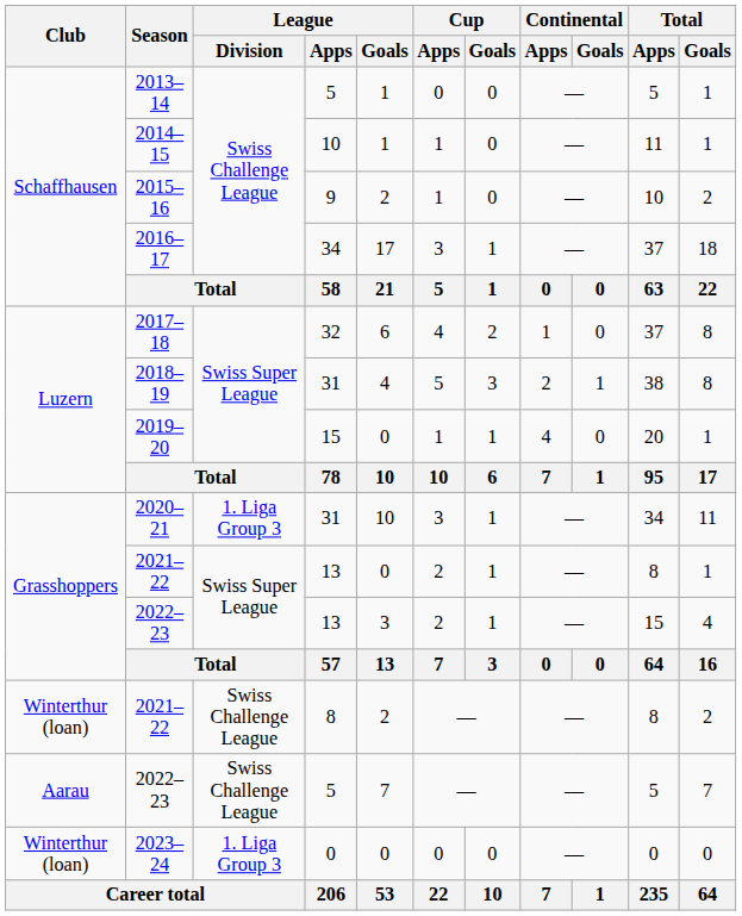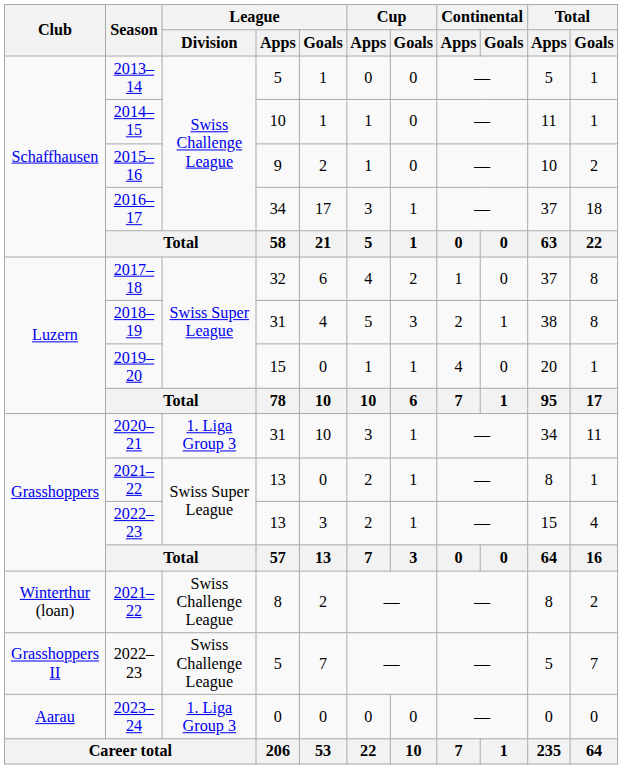2022–23 / 5 | Club: Aarau -> Grasshoppers II
2023–24 | Club: Winterthur (loan) -> Aarau
